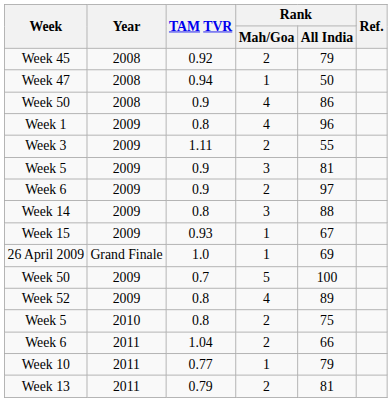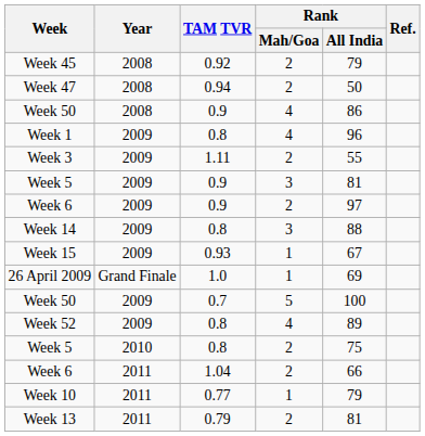Week 47 | Rank / Mah/Goa: 1 -> 2
